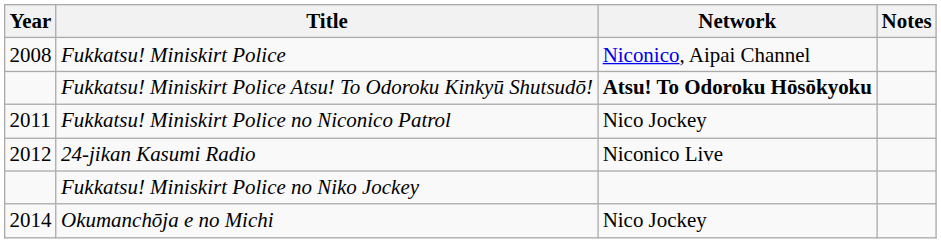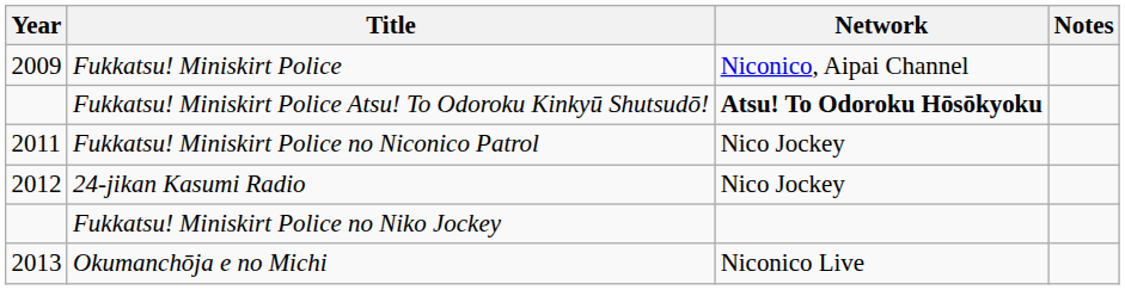Fukkatsu! Miniskirt Police | Year: 2008 -> 2009
24-jikan Kasumi Radio | Network: Niconico Live -> Nico Jockey
Okumanchōja e no Michi | Year: 2014 -> 2013
Okumanchōja e no Michi | Network: Nico Jockey -> Niconico Live
